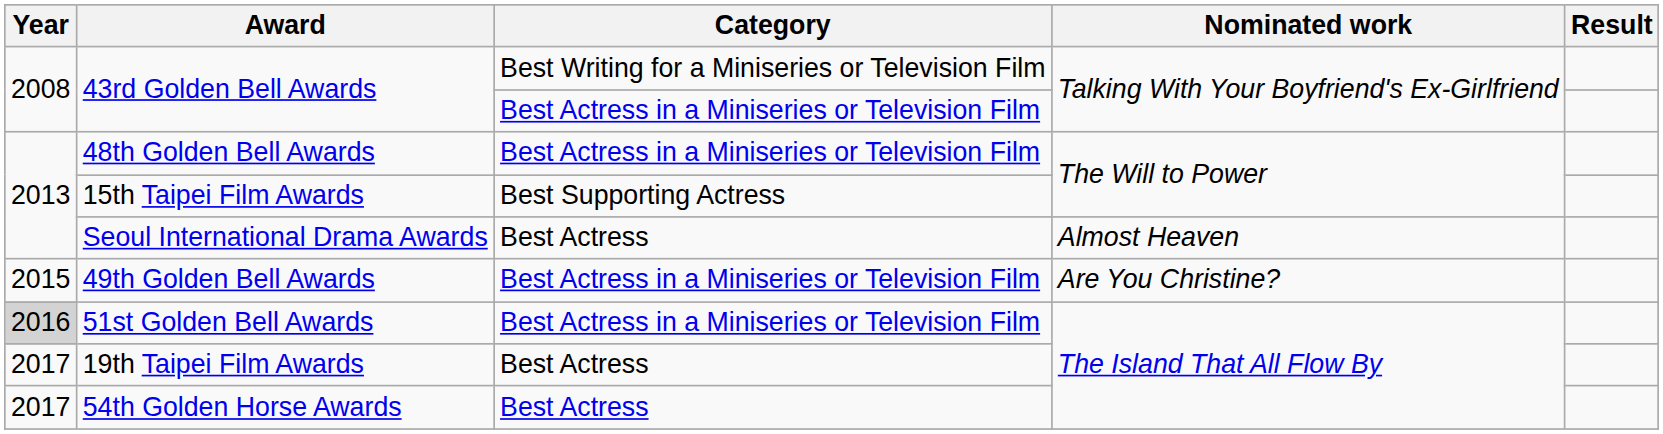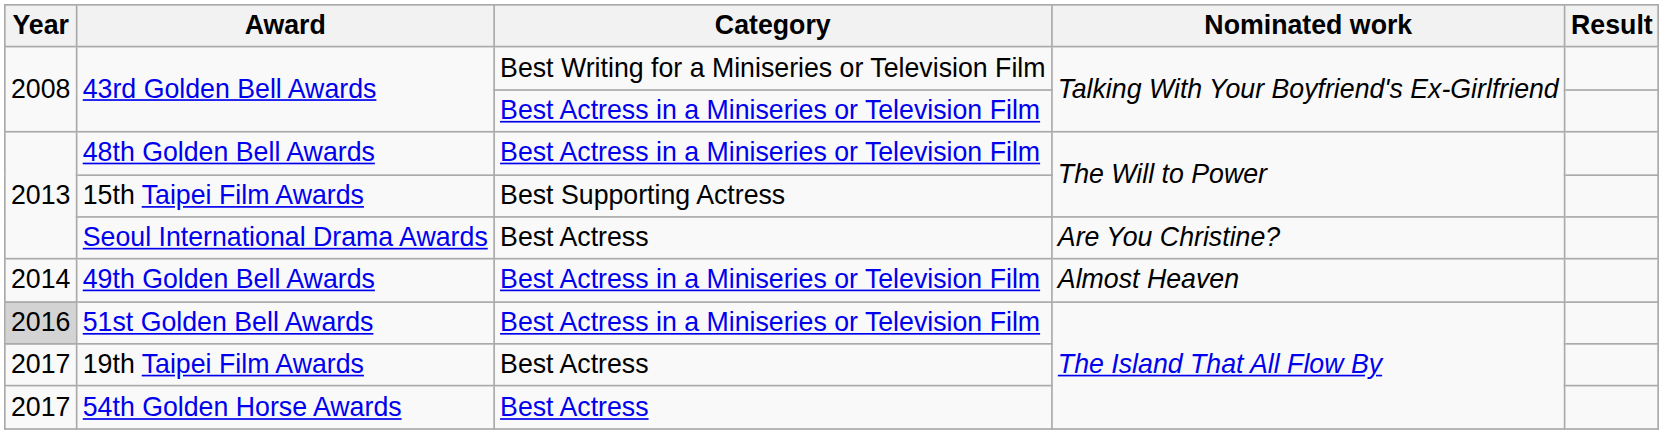Seoul International Drama Awards | Nominated work: Almost Heaven -> Are You Christine?
49th Golden Bell Awards | Year: 2015 -> 2014
49th Golden Bell Awards | Nominated work: Are You Christine? -> Almost Heaven
